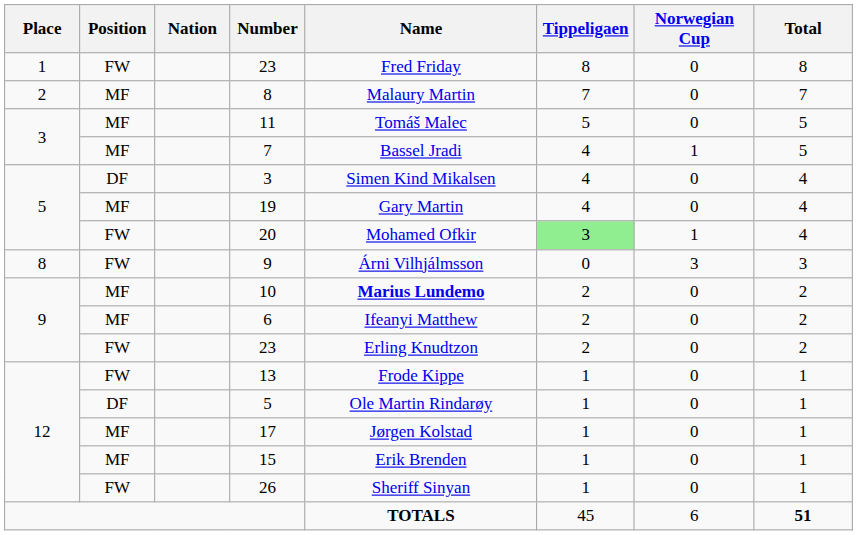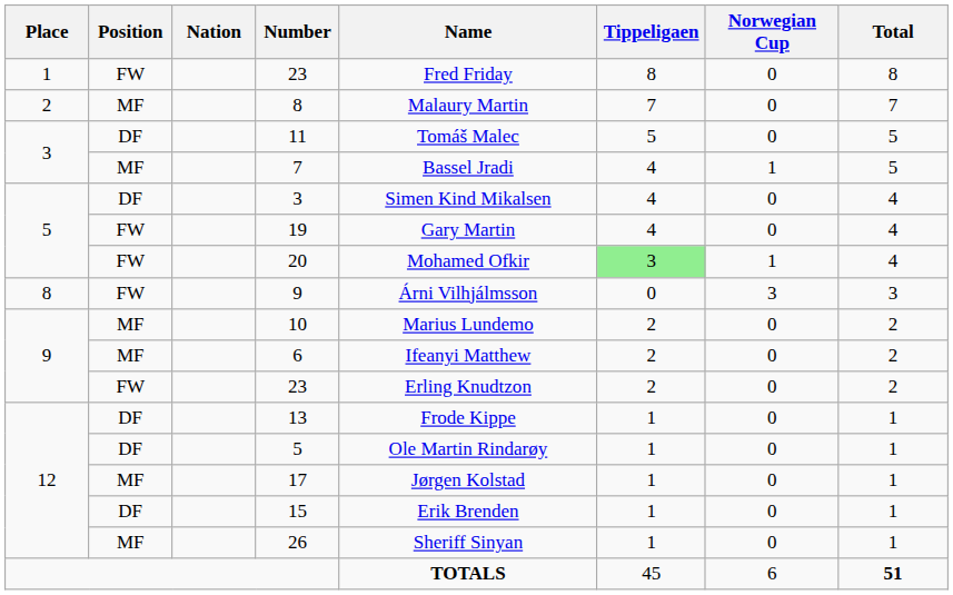11 | Position: MF -> DF
19 | Position: MF -> FW
10 | Name: bold -> normal
13 | Position: FW -> DF
15 | Position: MF -> DF
26 | Position: FW -> MF
